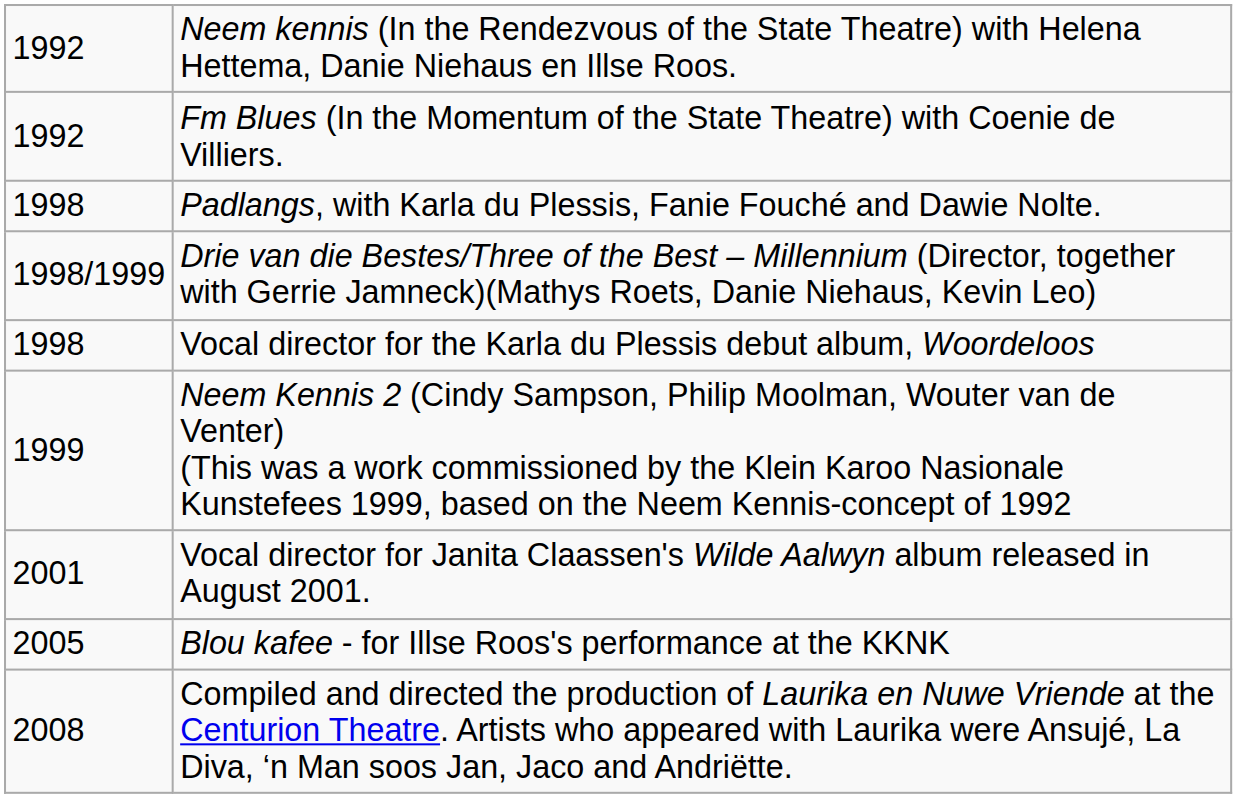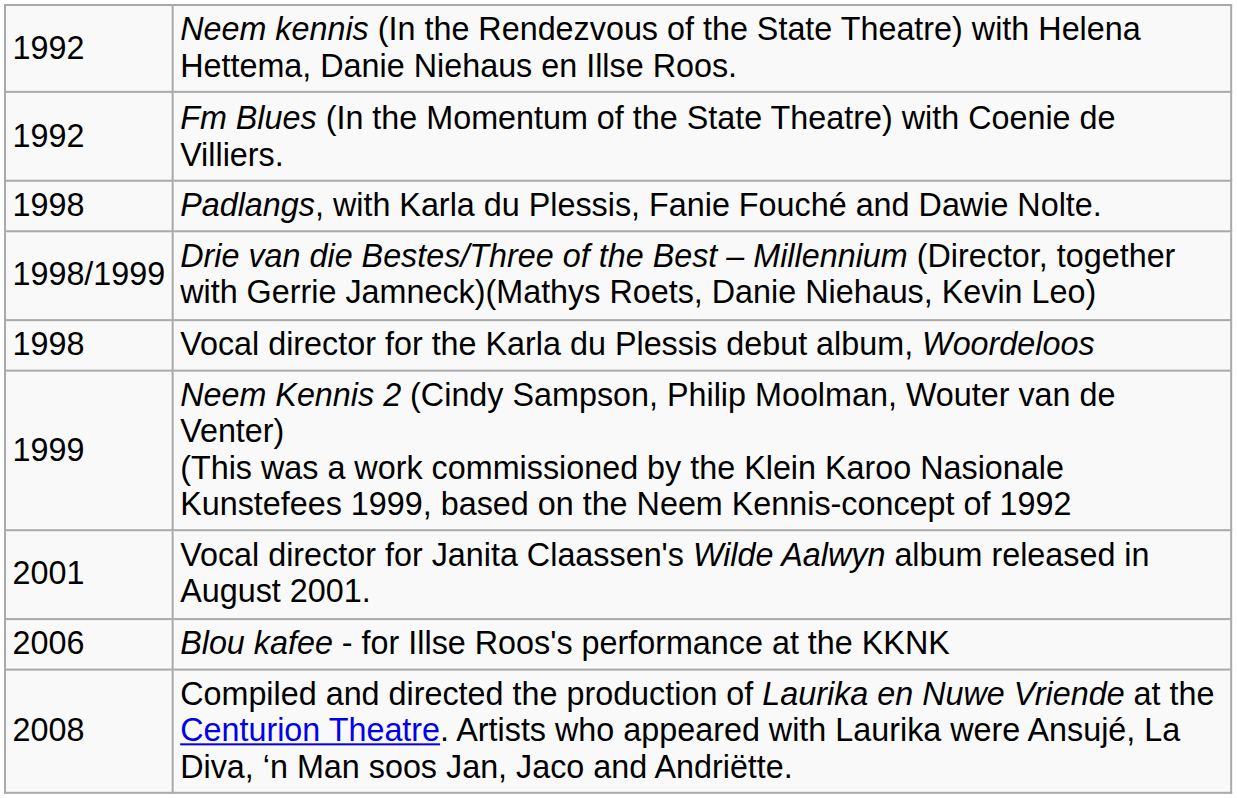Blou kafee - for Illse Roos's performance at the KKNK | column 1: 2005 -> 2006
